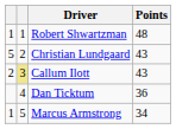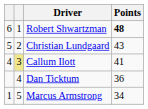Robert Shwartzman | column 1: 1 -> 6
Robert Shwartzman | Points: normal -> bold
Callum Ilott | column 1: 2 -> 4
Callum Ilott | Points: 43 -> 41
